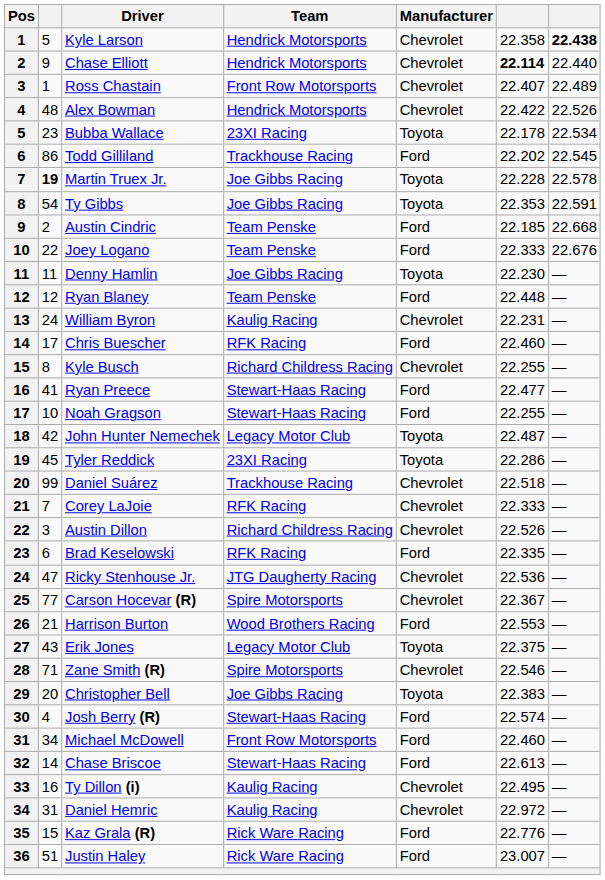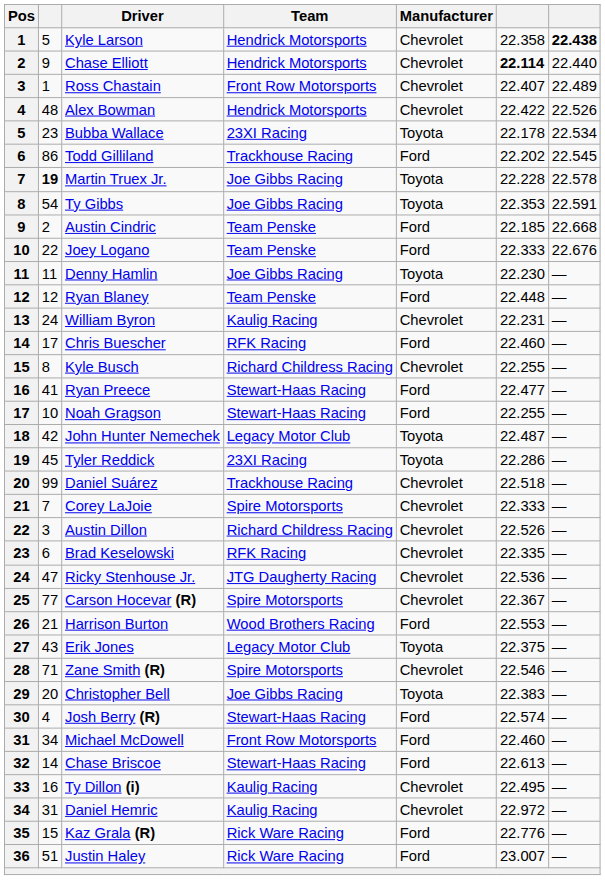Corey LaJoie | Team: RFK Racing -> Spire Motorsports
Brad Keselowski | Manufacturer: Ford -> Chevrolet
